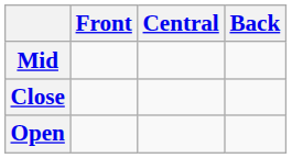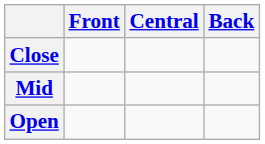rows swapped: Close <-> Mid
